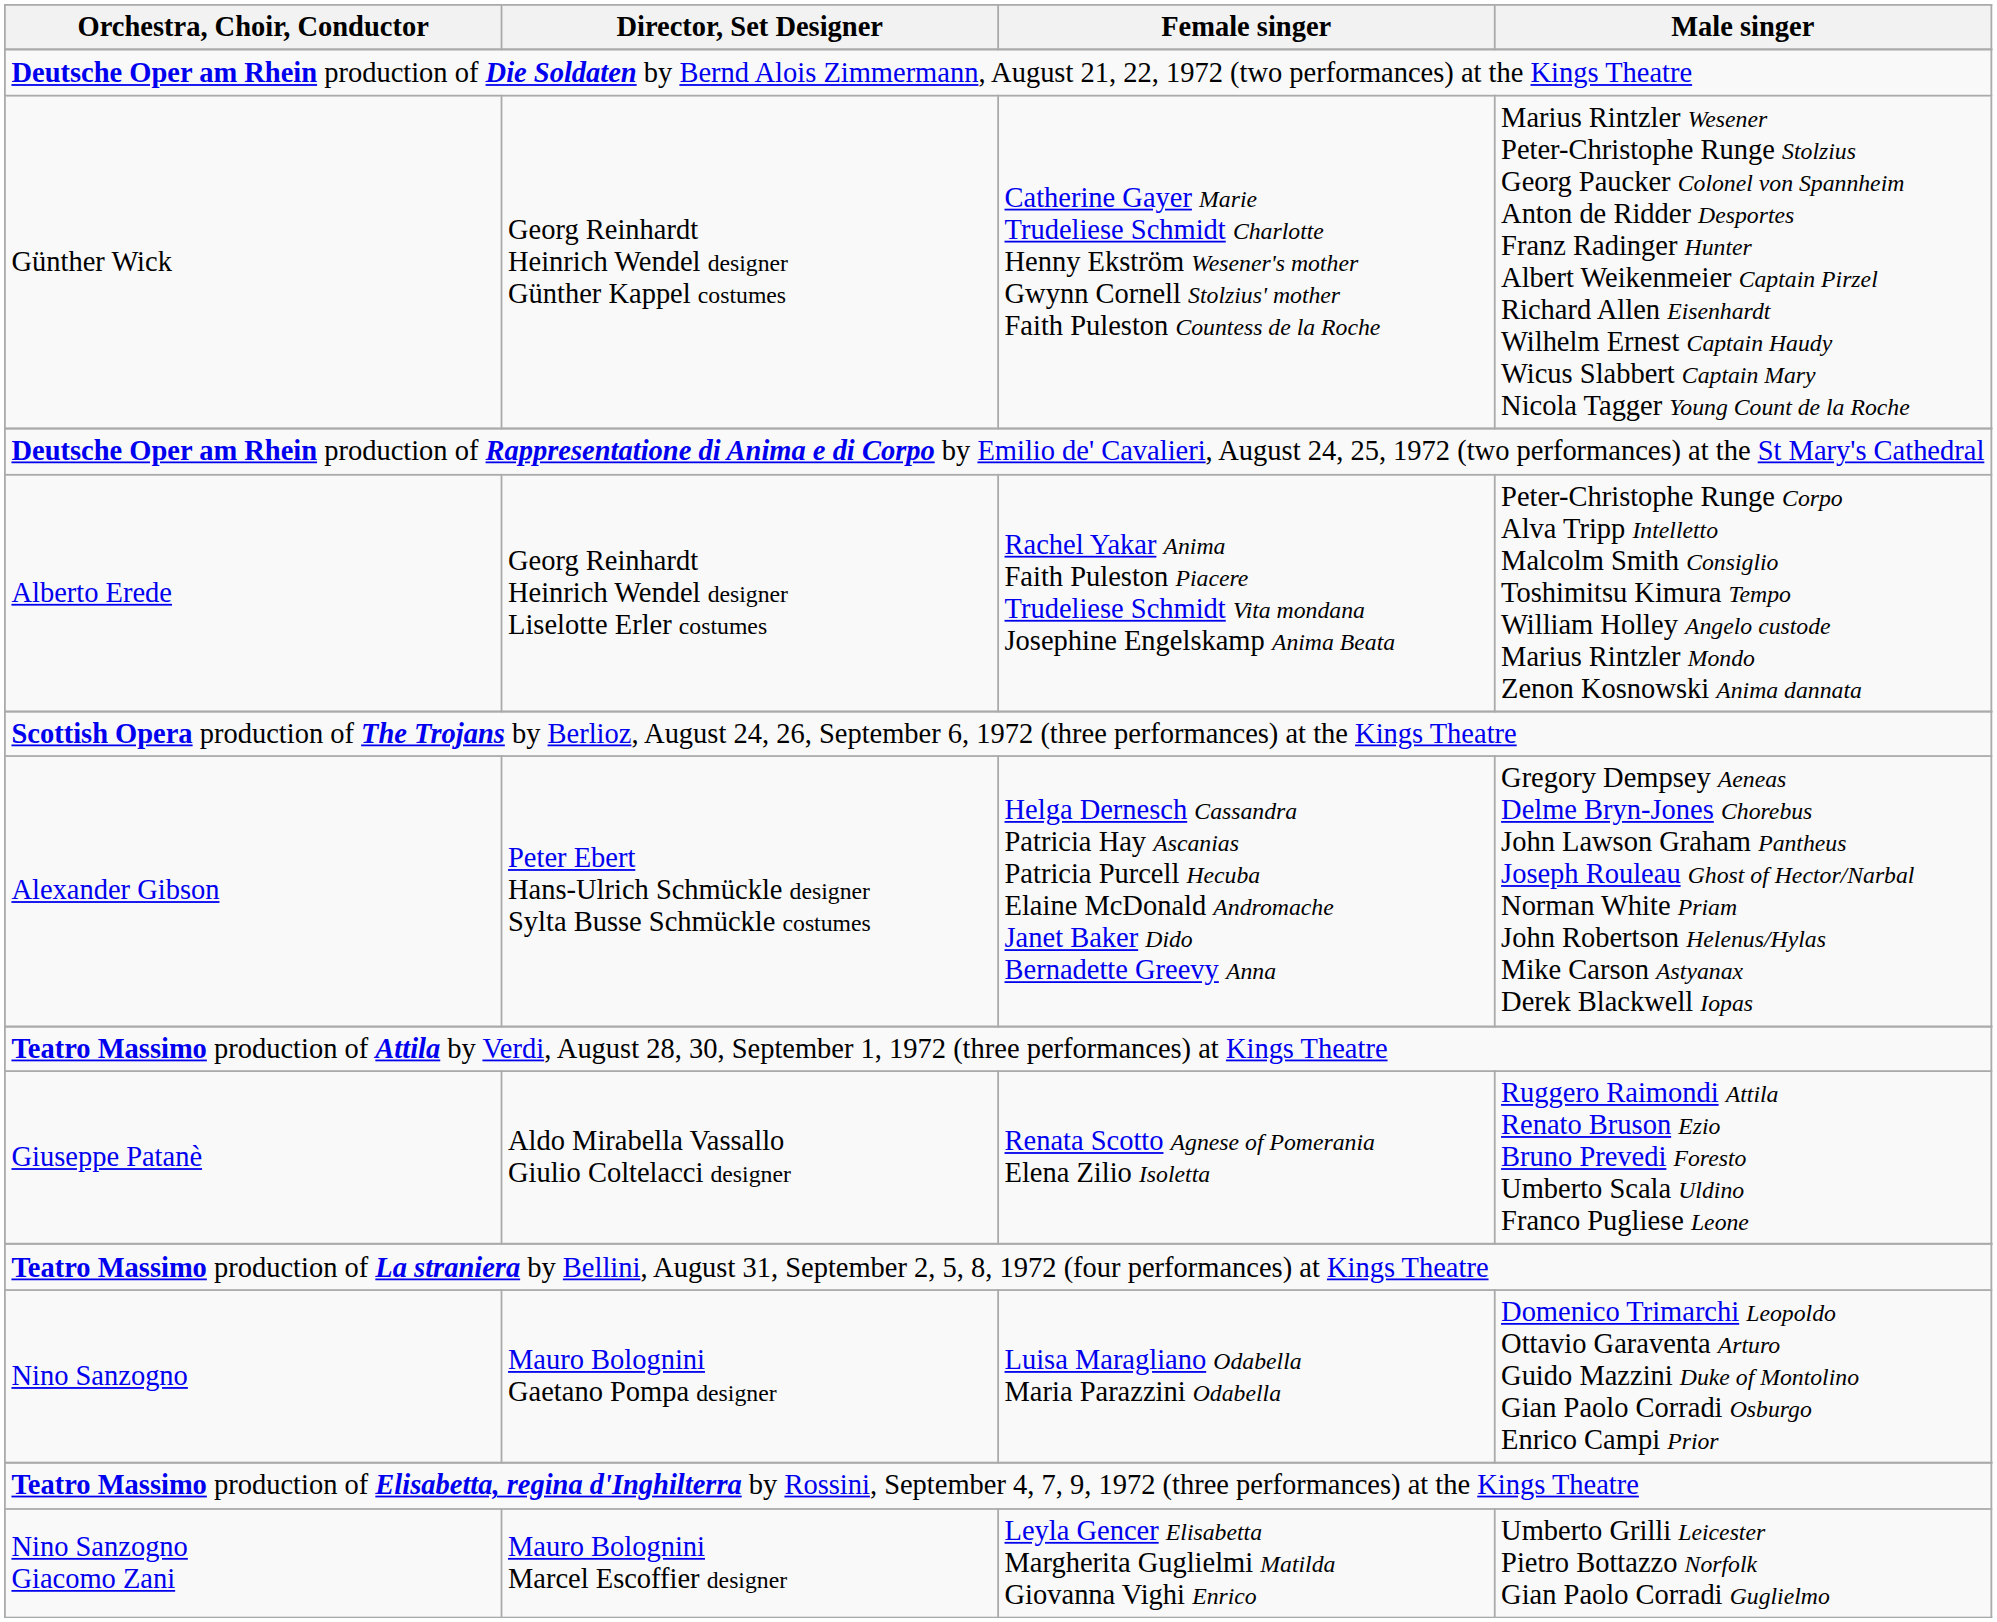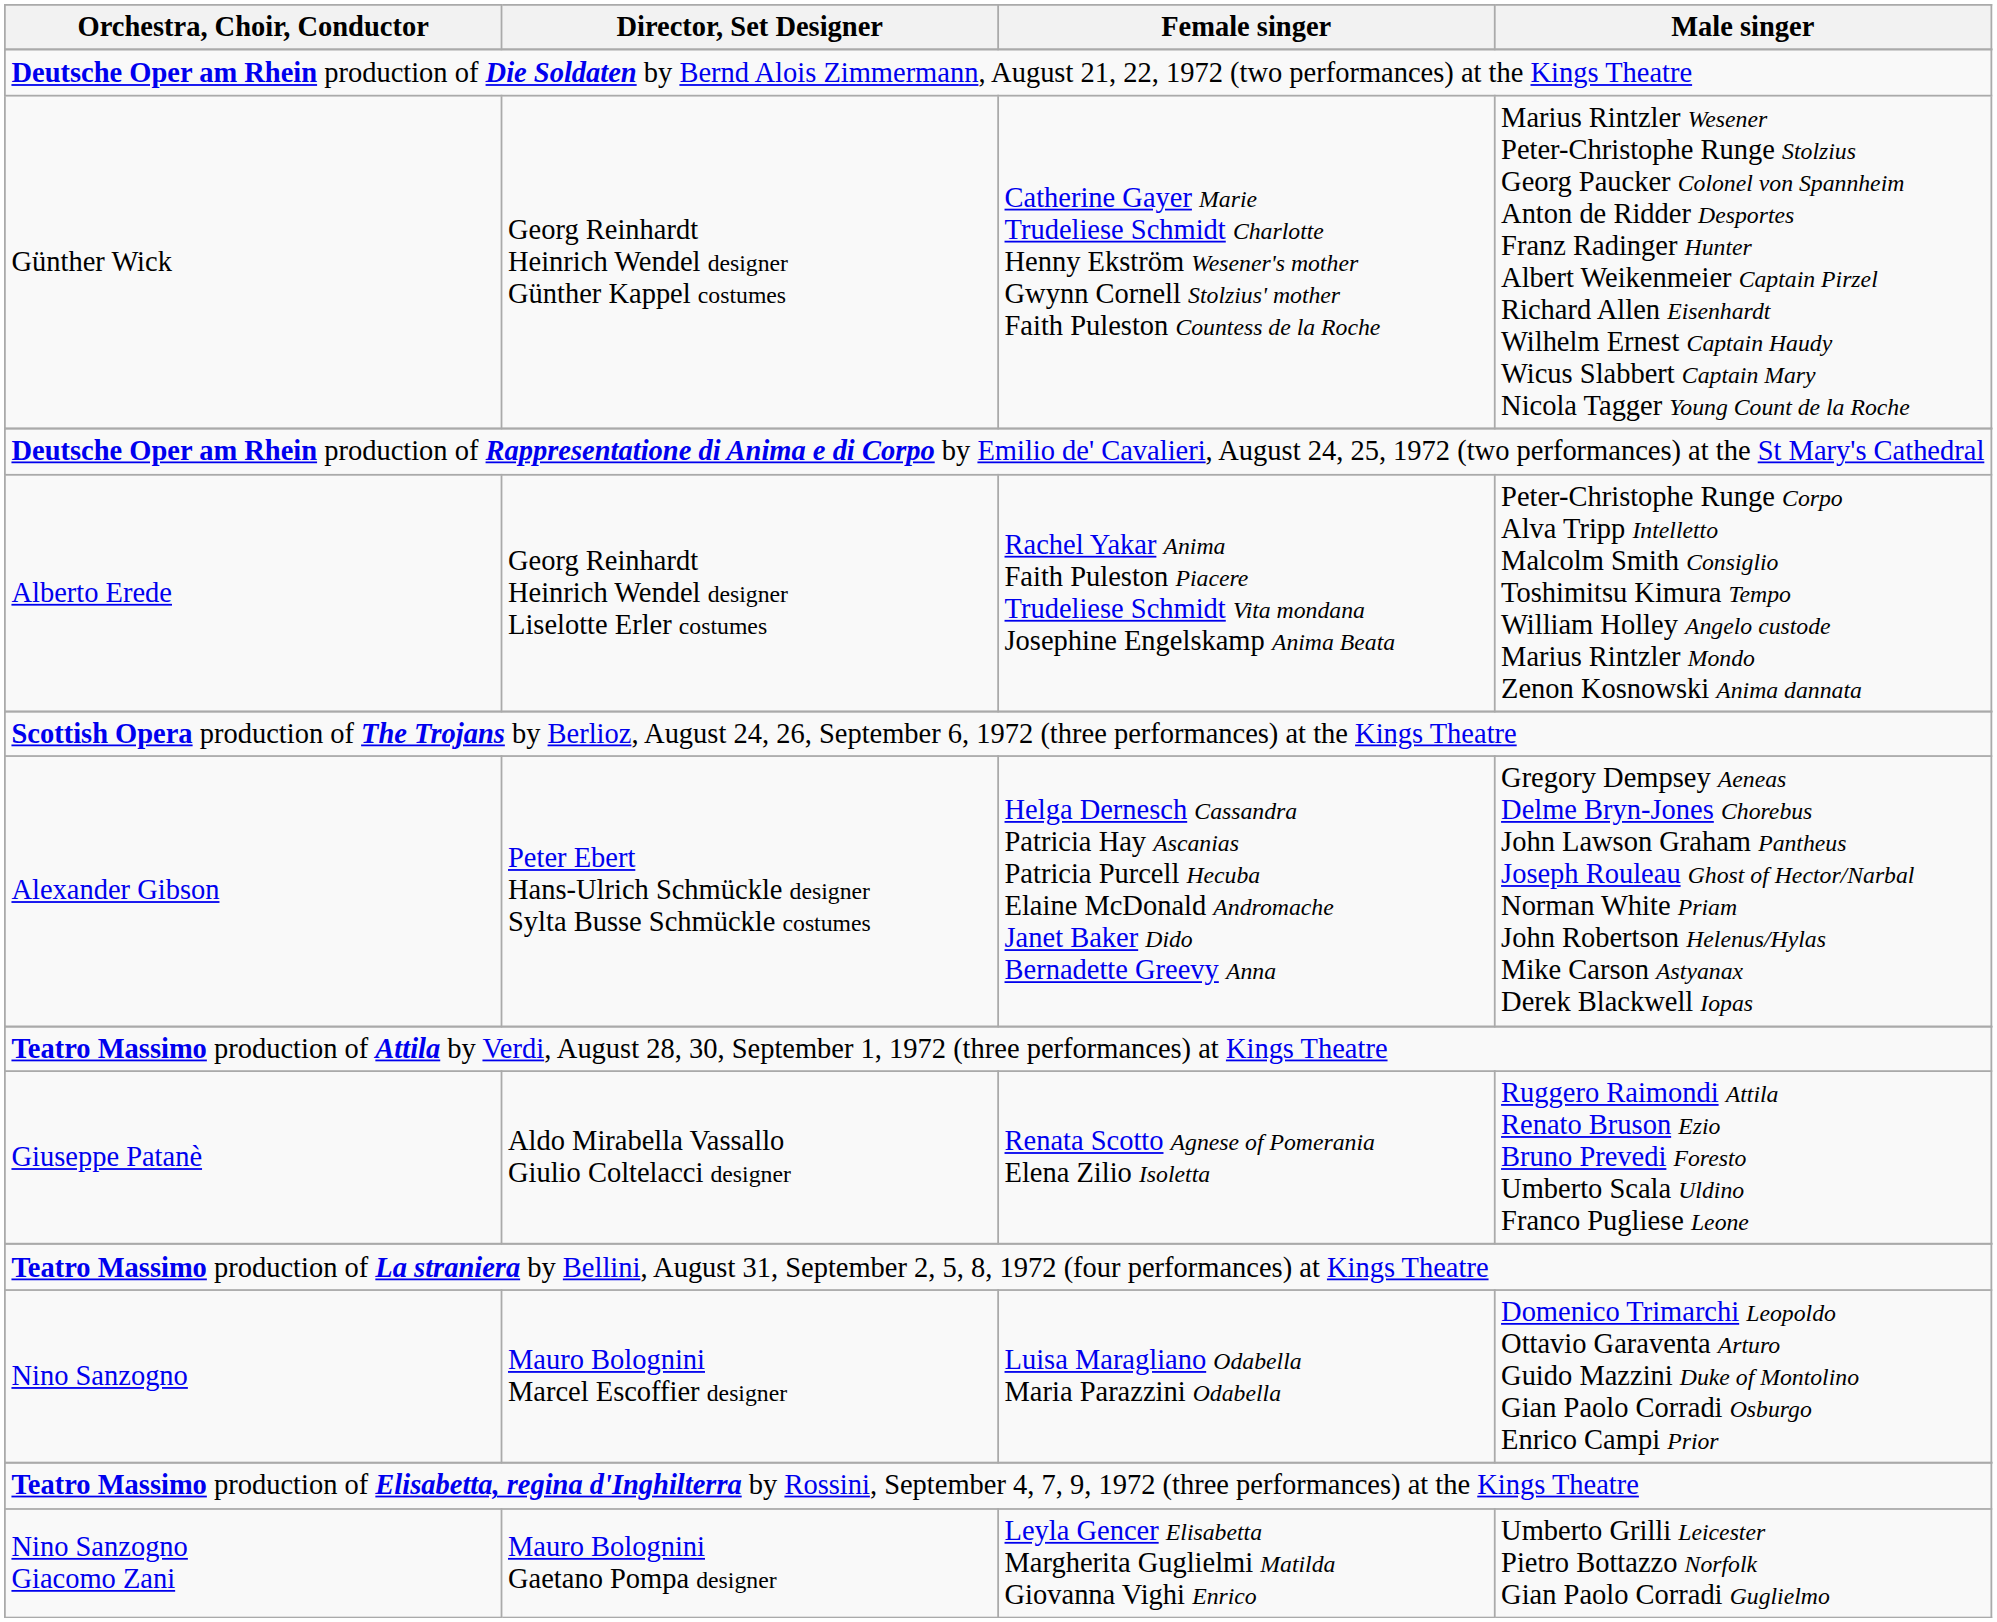Nino Sanzogno | Director, Set Designer: Mauro Bolognini Gaetano Pompa designer -> Mauro Bolognini Marcel Escoffier designer
Nino Sanzogno Giacomo Zani | Director, Set Designer: Mauro Bolognini Marcel Escoffier designer -> Mauro Bolognini Gaetano Pompa designer
